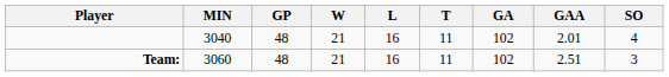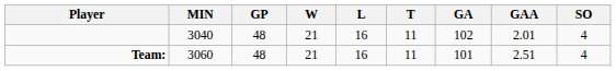Team: | GA: 102 -> 101
Team: | SO: 3 -> 4
